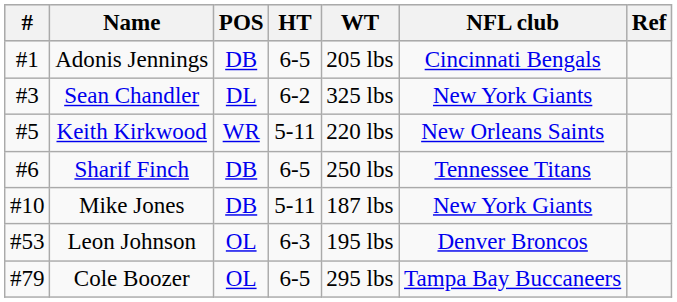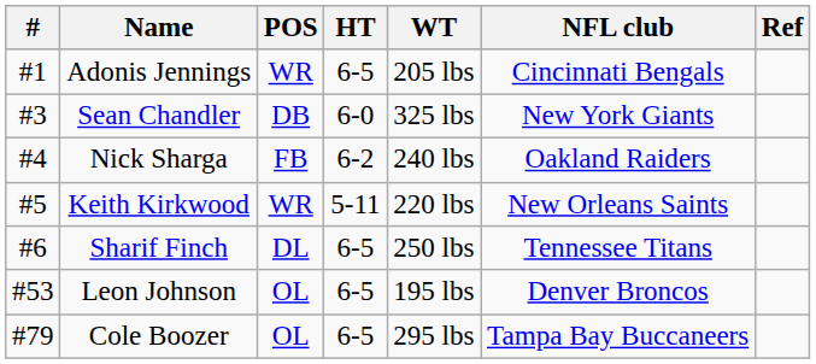Adonis Jennings | POS: DB -> WR
Sean Chandler | POS: DL -> DB
Sean Chandler | HT: 6-2 -> 6-0
+ row: #4 | Nick Sharga | FB | 6-2 | 240 lbs | Oakland Raiders
Sharif Finch | POS: DB -> DL
- row: #10 | Mike Jones | DB | 5-11 | 187 lbs | New York Giants
Leon Johnson | HT: 6-3 -> 6-5
